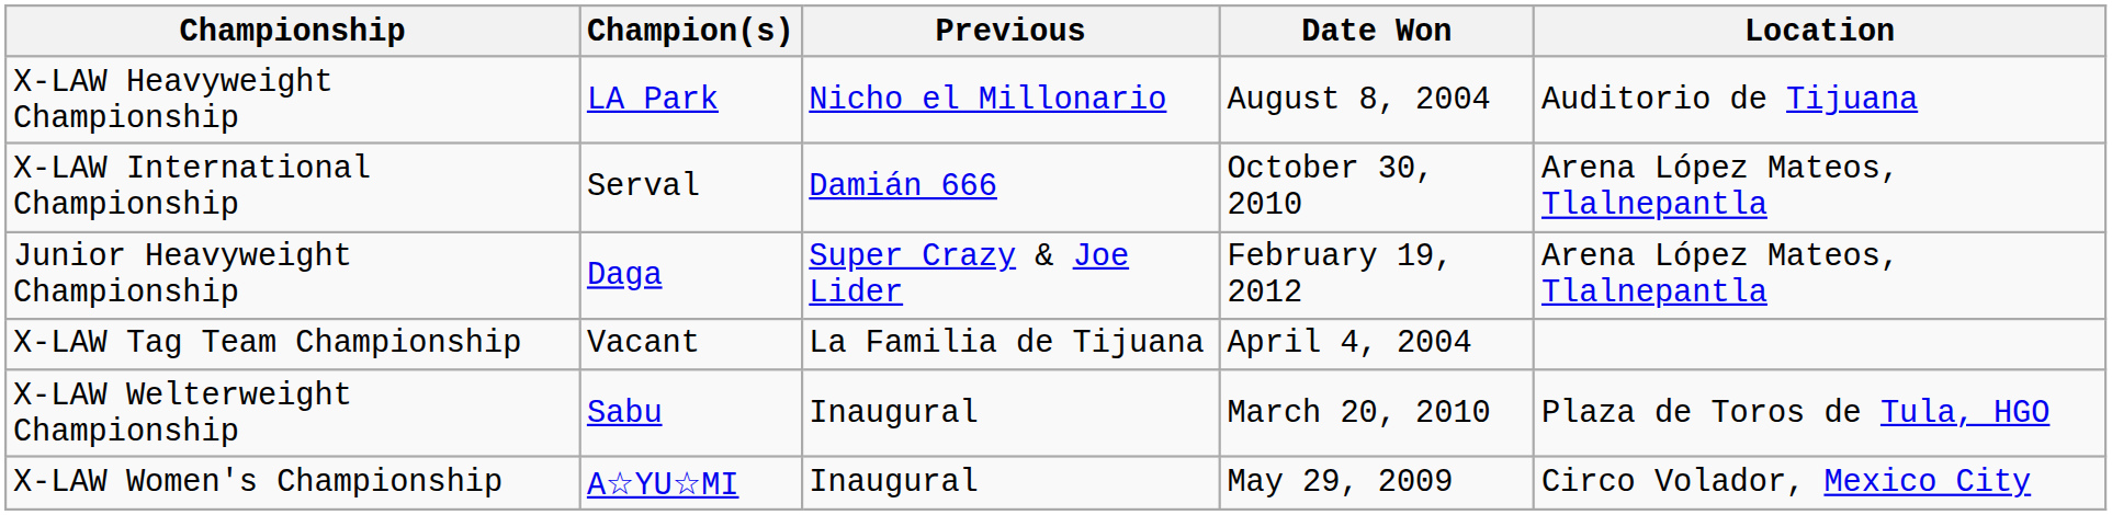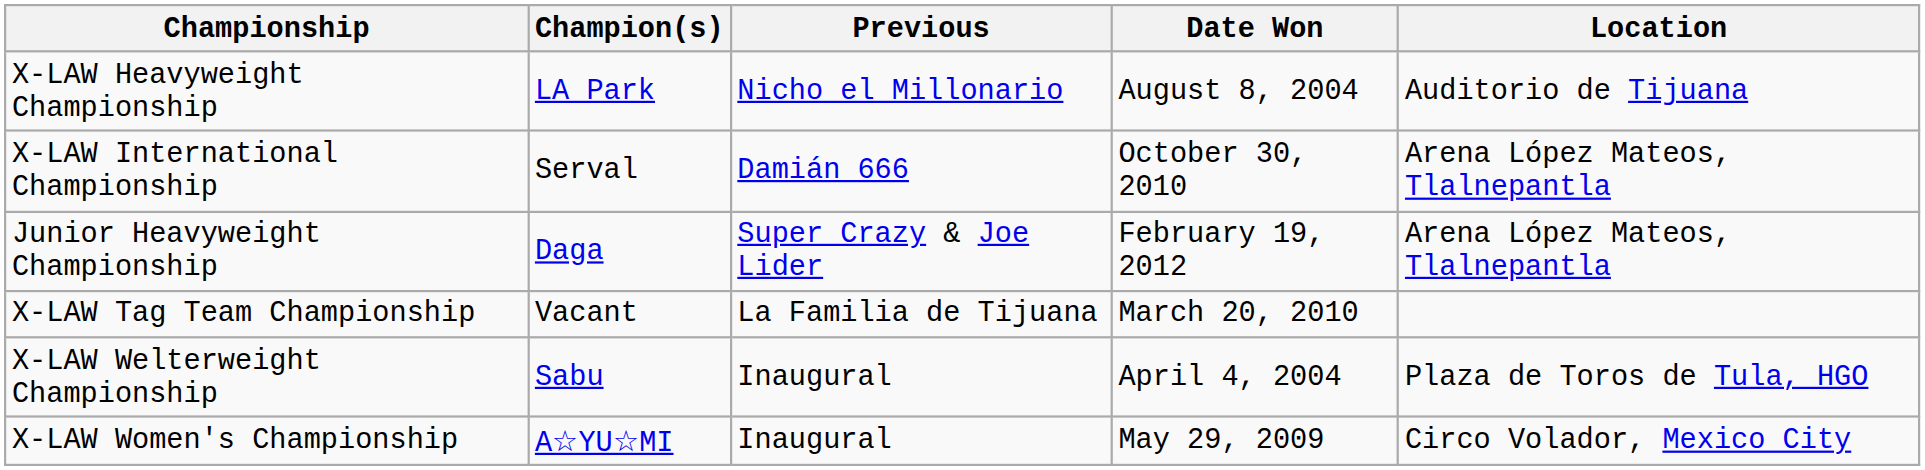X-LAW Tag Team Championship | Date Won: April 4, 2004 -> March 20, 2010
X-LAW Welterweight Championship | Date Won: March 20, 2010 -> April 4, 2004
